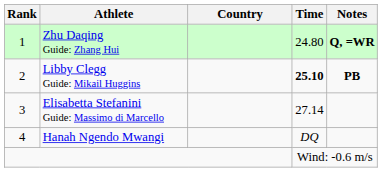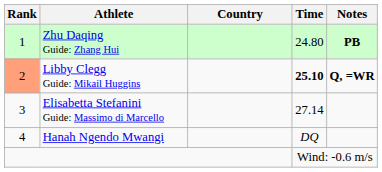Zhu Daqing Guide: Zhang Hui | Notes: Q, =WR -> PB
Libby Clegg Guide: Mikail Huggins | Rank: no background -> lightsalmon background
Libby Clegg Guide: Mikail Huggins | Notes: PB -> Q, =WR
